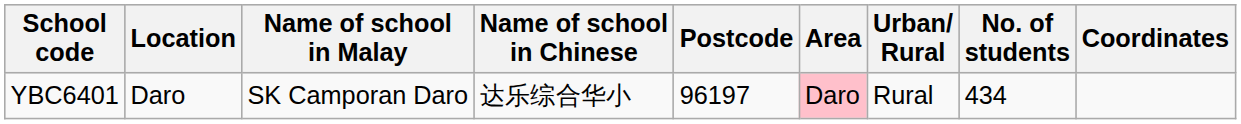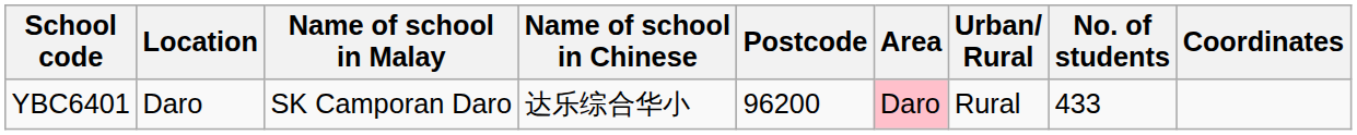YBC6401 | Postcode: 96197 -> 96200
YBC6401 | No. of students: 434 -> 433
